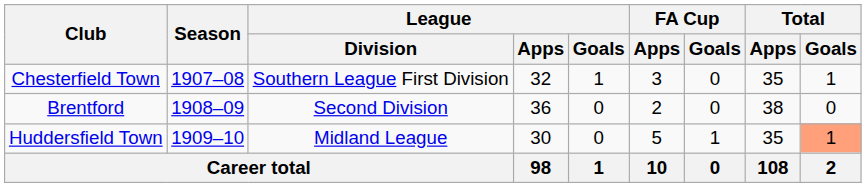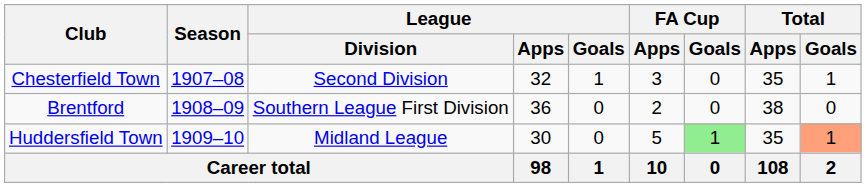Chesterfield Town | League / Division: Southern League First Division -> Second Division
Brentford | League / Division: Second Division -> Southern League First Division
Huddersfield Town | FA Cup / Goals: no background -> lightgreen background
